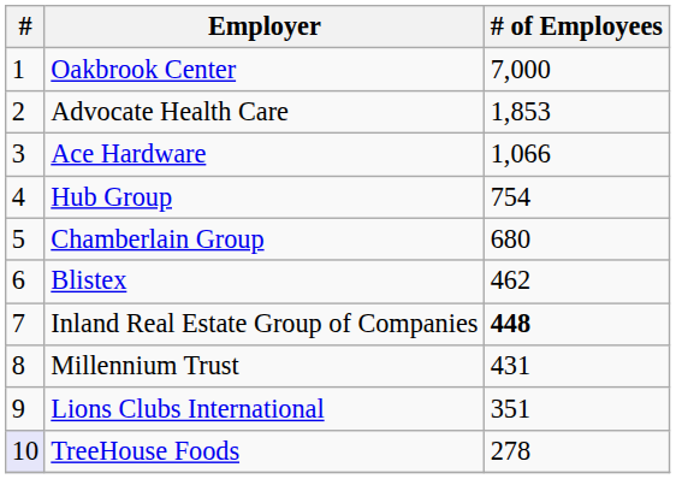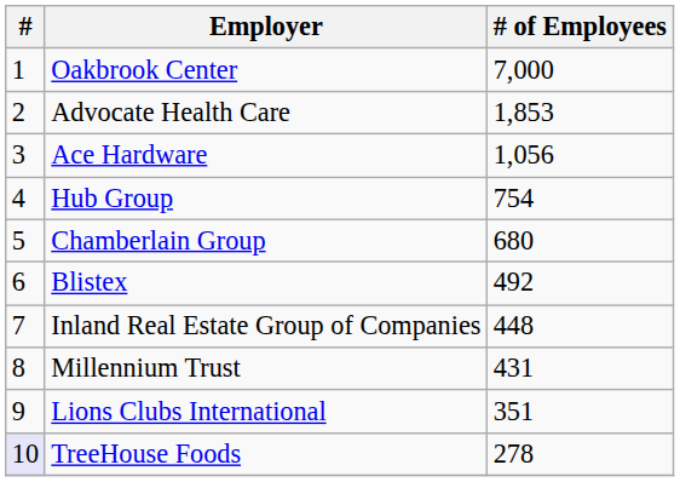Ace Hardware | # of Employees: 1,066 -> 1,056
Blistex | # of Employees: 462 -> 492
Inland Real Estate Group of Companies | # of Employees: bold -> normal
